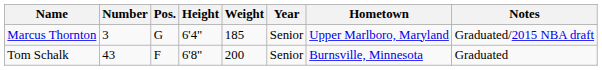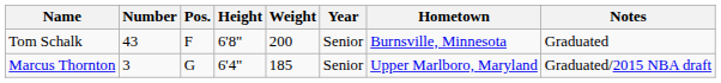rows swapped: Tom Schalk <-> Marcus Thornton
